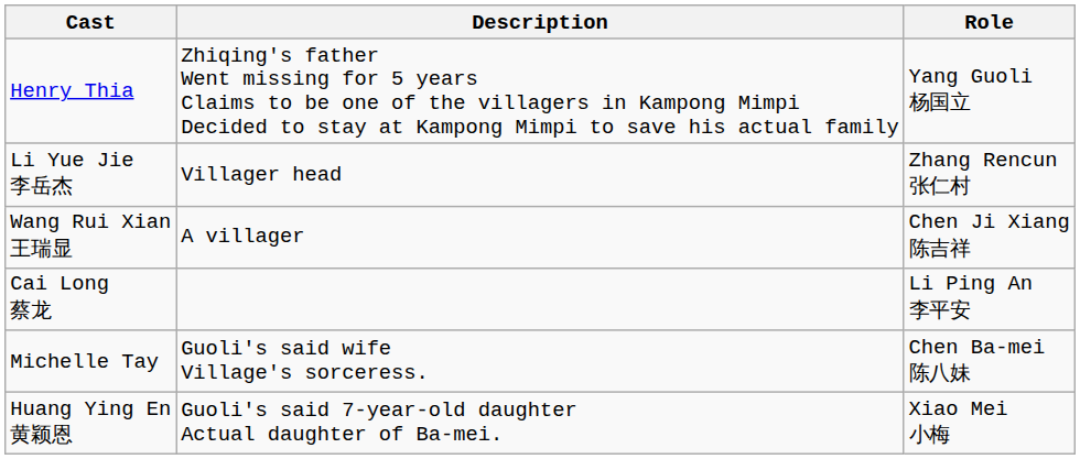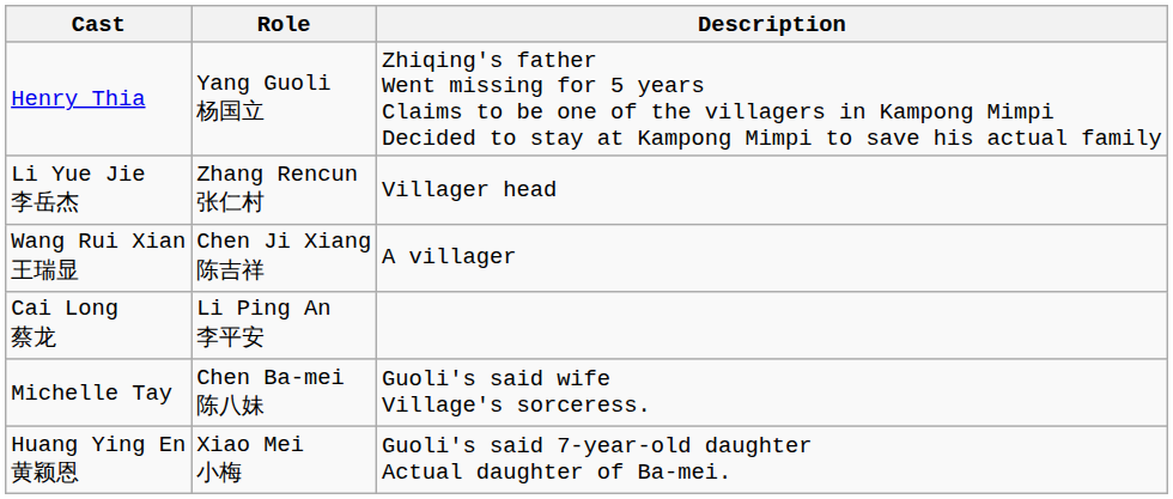columns swapped: Role <-> Description
